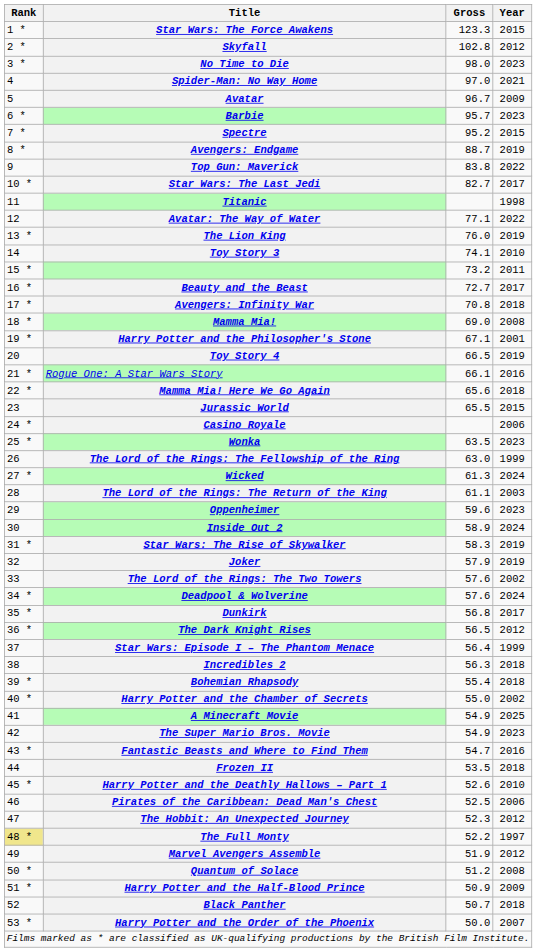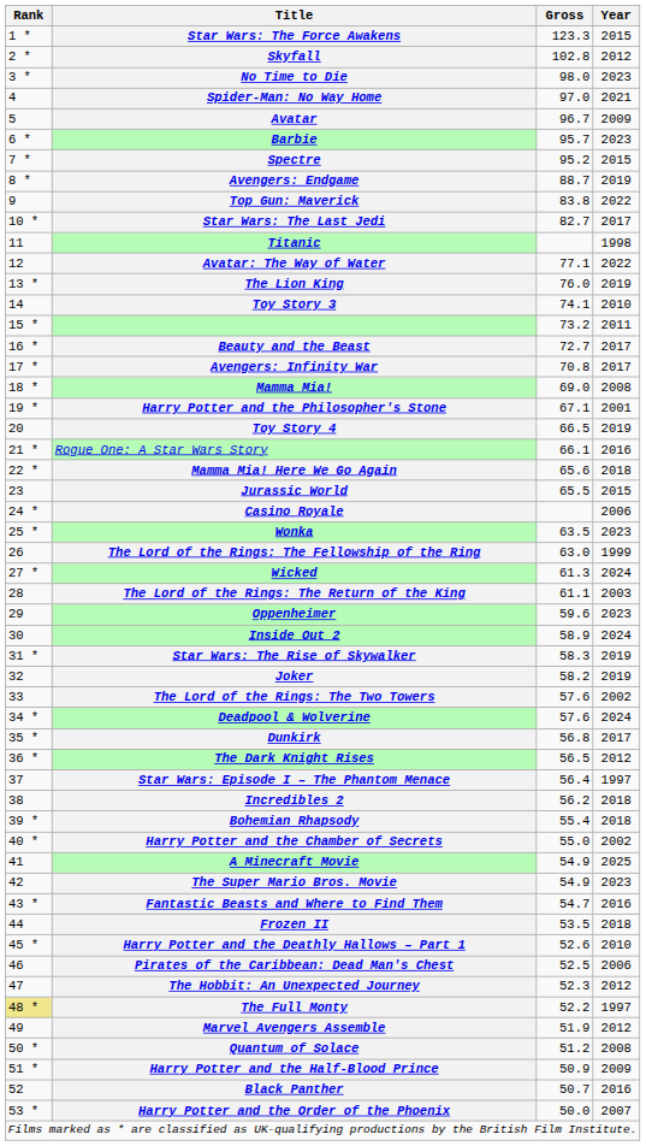Avengers: Infinity War | Year: 2018 -> 2017
Joker | Gross: 57.9 -> 58.2
Star Wars: Episode I – The Phantom Menace | Year: 1999 -> 1997
Incredibles 2 | Gross: 56.3 -> 56.2
Black Panther | Year: 2018 -> 2016
